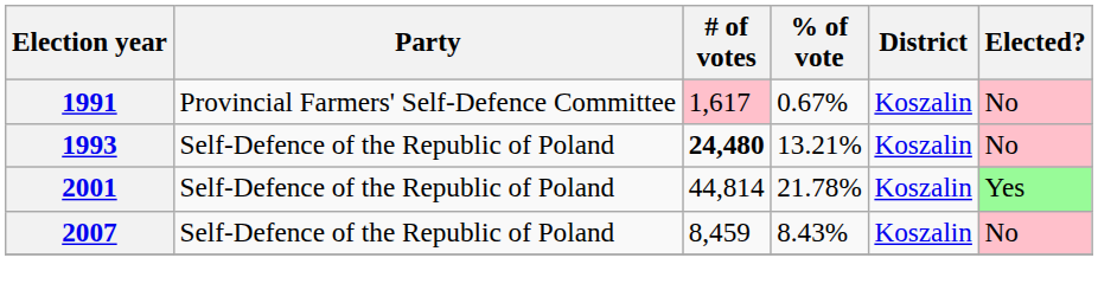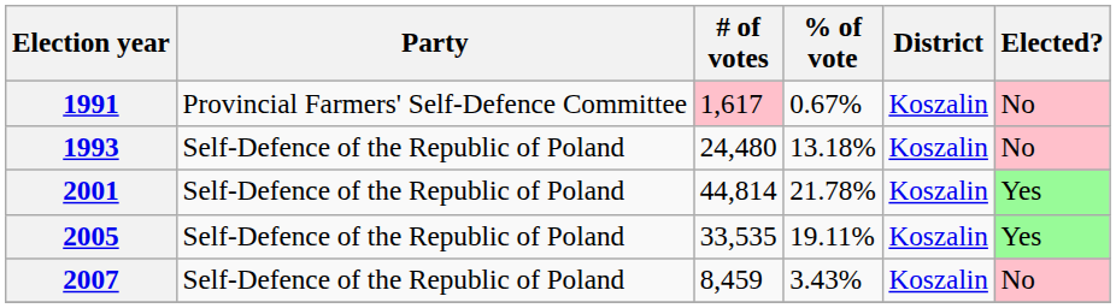1993 | # of votes: bold -> normal
1993 | % of vote: 13.21% -> 13.18%
+ row: 2005 | Self-Defence of the Republic of Poland | 33,535 | 19.11% | Koszalin | Yes
2007 | % of vote: 8.43% -> 3.43%
